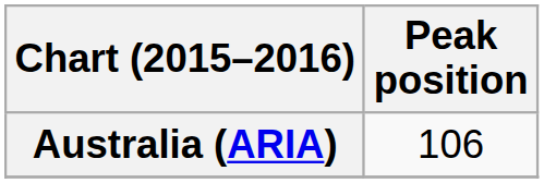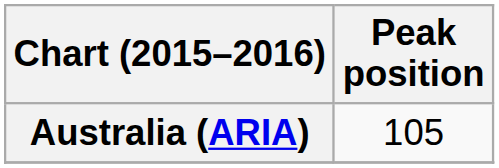Australia (ARIA) | Peak position: 106 -> 105
